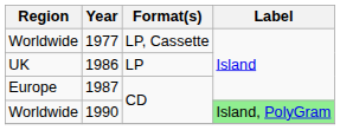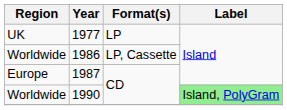1977 | Region: Worldwide -> UK
1977 | Format(s): LP, Cassette -> LP
1986 | Region: UK -> Worldwide
1986 | Format(s): LP -> LP, Cassette
